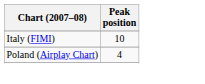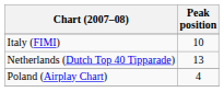+ row: Netherlands (Dutch Top 40 Tipparade) | 13
